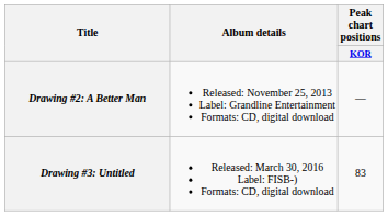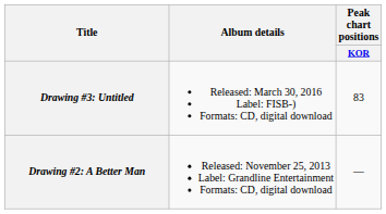rows swapped: Drawing #2: A Better Man <-> Drawing #3: Untitled
